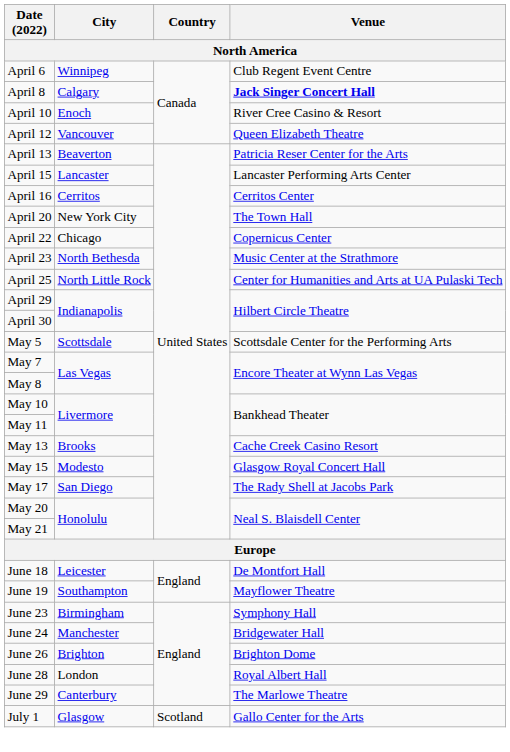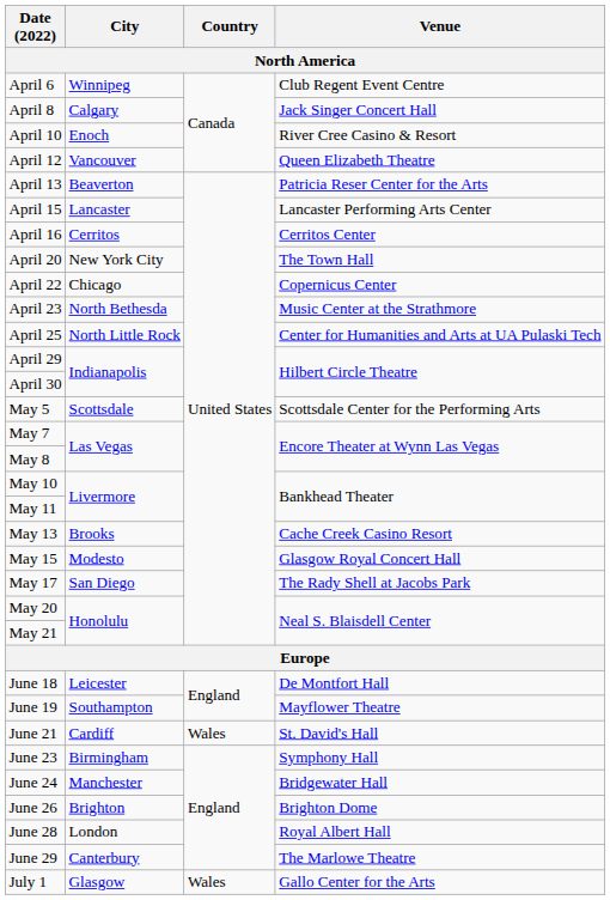April 8 | Venue: bold -> normal
+ row: June 21 | Cardiff | Wales | St. David's Hall
July 1 | Country: Scotland -> Wales
